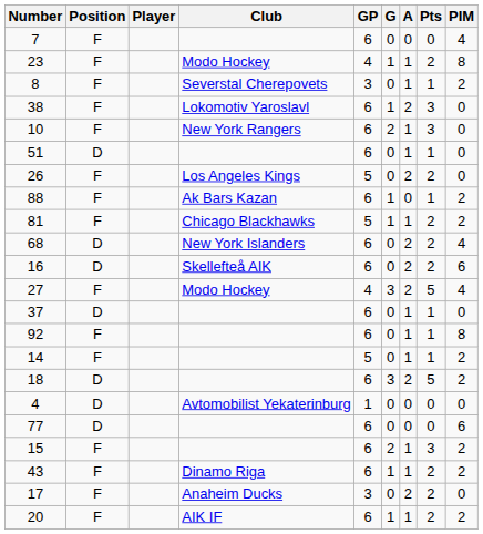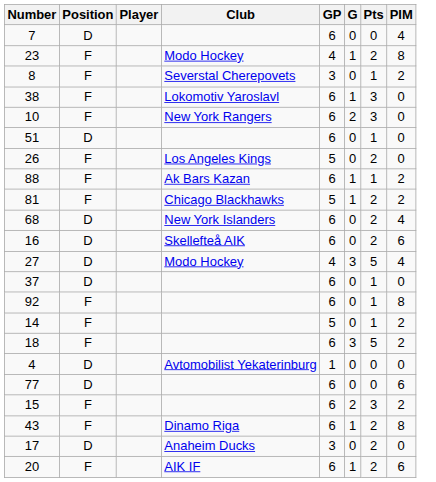- column: A | 0 | 1 | 1 | 2 | 1 | 1 | 2 | 0 | 1 | 2 | 2 | 2 | 1 | 1 | 1 | 2 | 0 | 0 | 1 | 1 | 2 | 1
7 | Position: F -> D
27 | Position: F -> D
18 | Position: D -> F
43 | PIM: 2 -> 8
17 | Position: F -> D
20 | PIM: 2 -> 6
